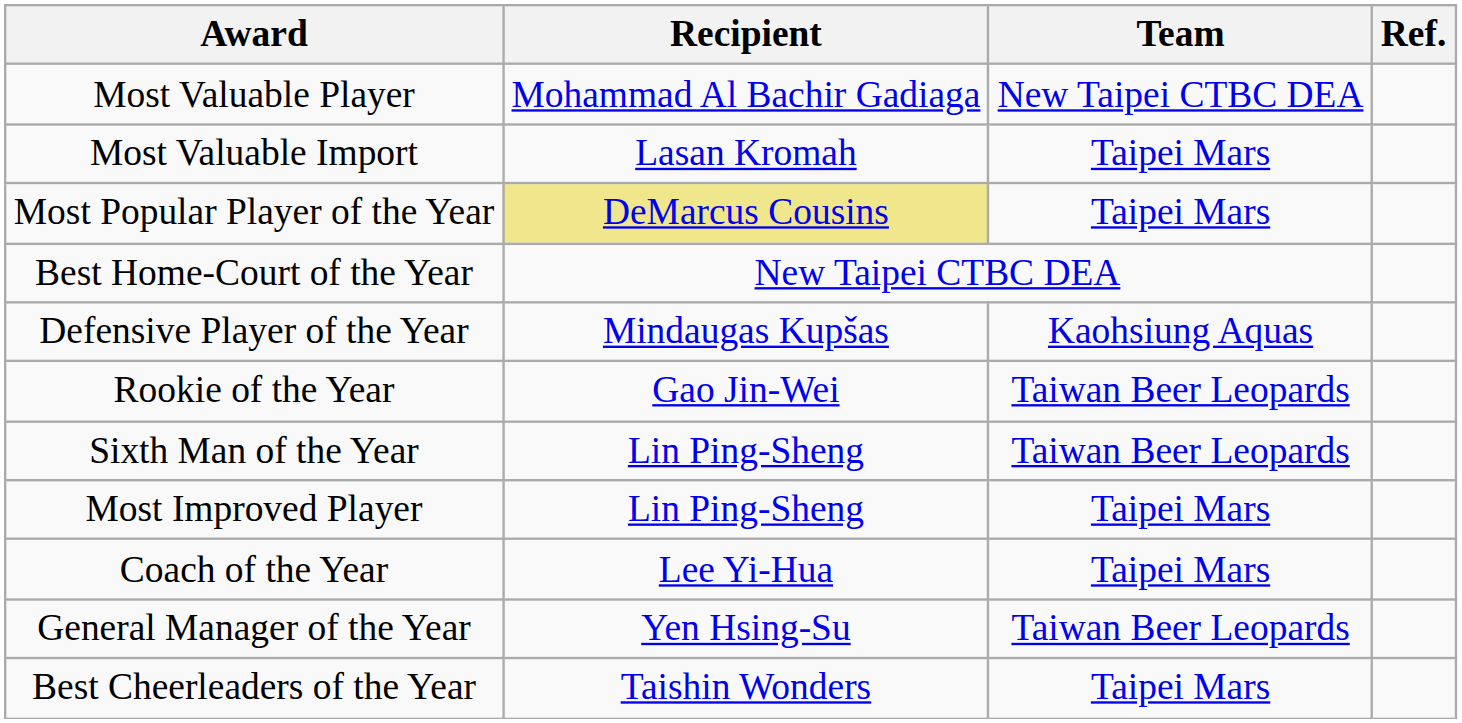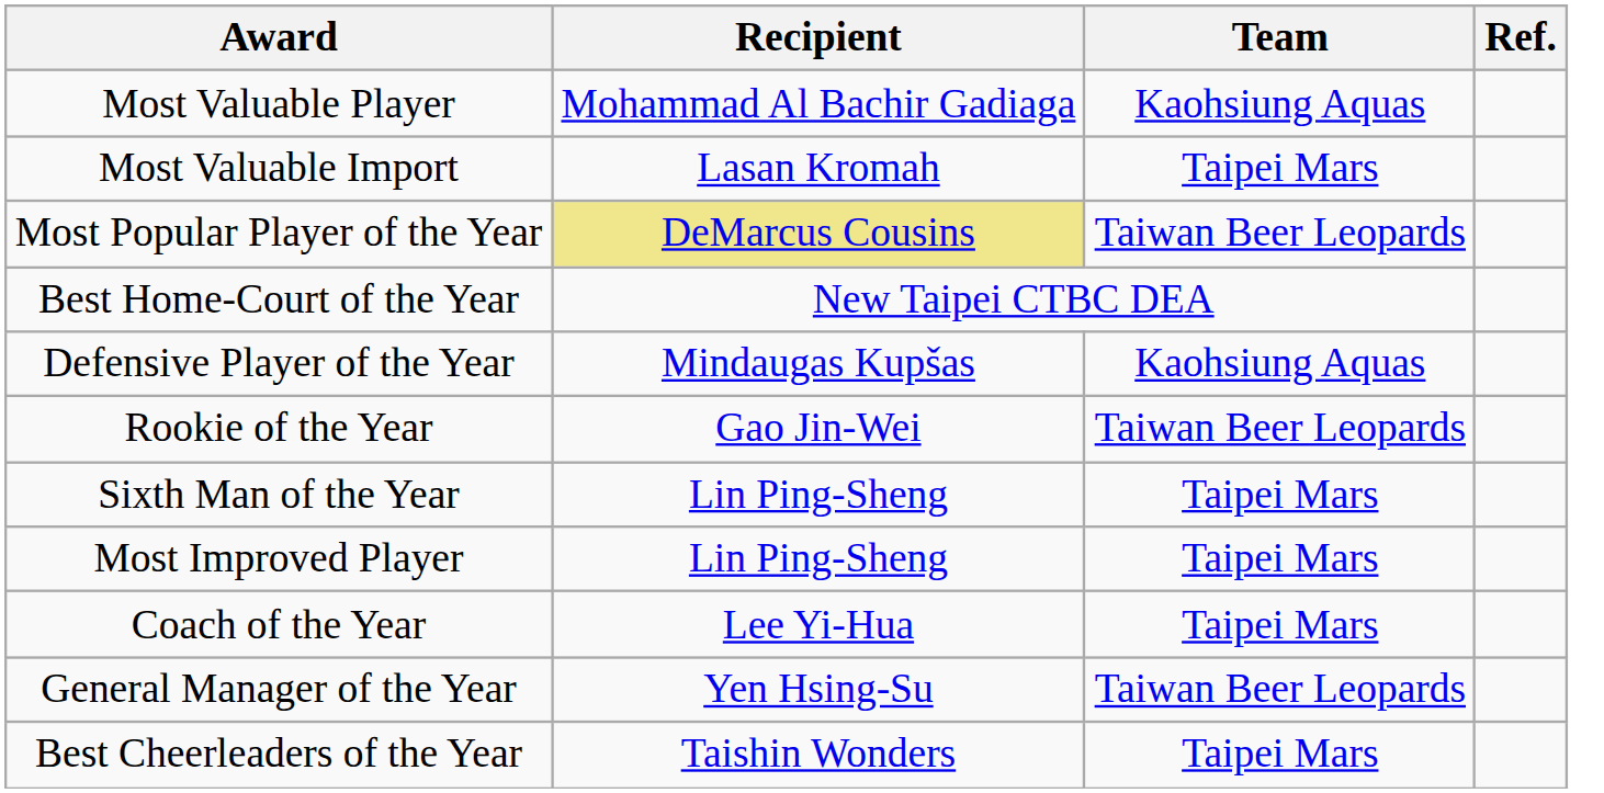Most Valuable Player | Team: New Taipei CTBC DEA -> Kaohsiung Aquas
Most Popular Player of the Year | Team: Taipei Mars -> Taiwan Beer Leopards
Sixth Man of the Year | Team: Taiwan Beer Leopards -> Taipei Mars
